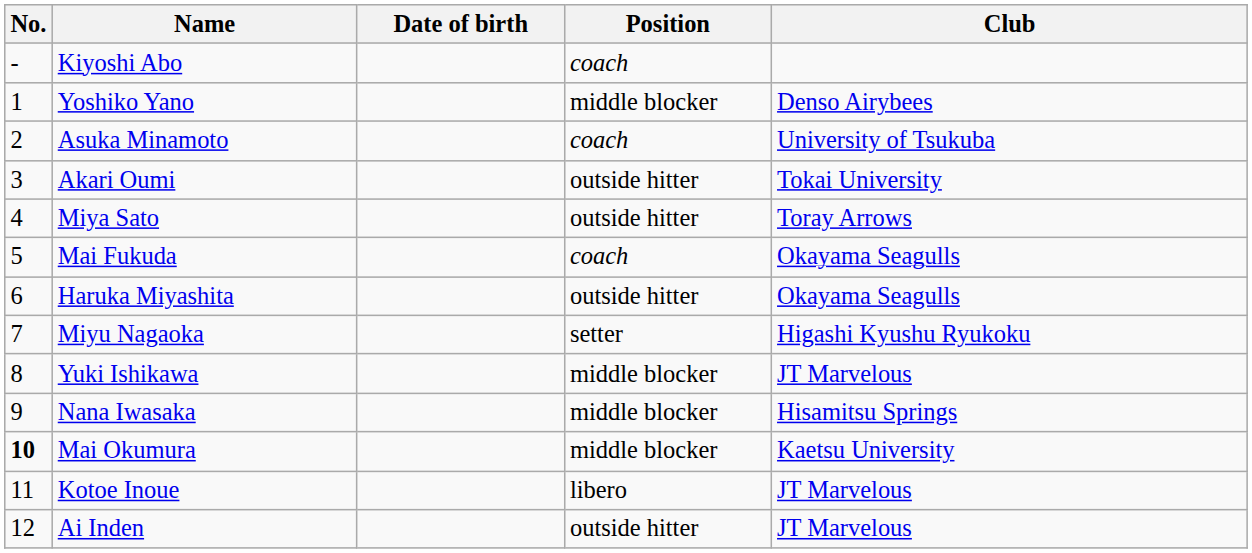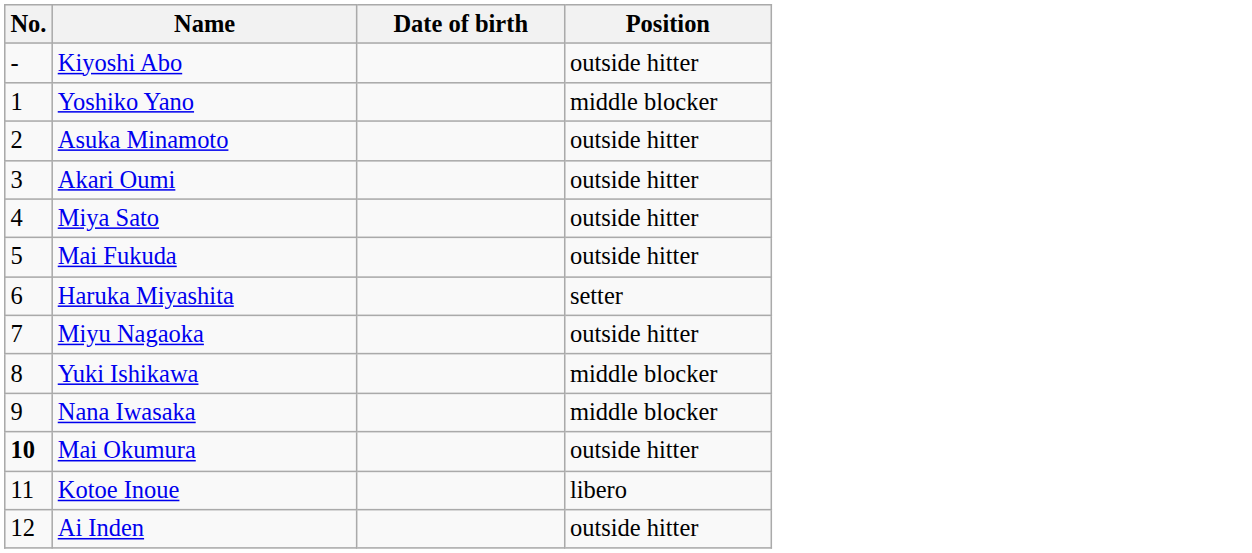- column: Club | Denso Airybees | University of Tsukuba | Tokai University | Toray Arrows | Okayama Seagulls | Okayama Seagulls | Higashi Kyushu Ryukoku | JT Marvelous | Hisamitsu Springs | Kaetsu University | JT Marvelous | JT Marvelous
Kiyoshi Abo | Position: coach -> outside hitter
Asuka Minamoto | Position: coach -> outside hitter
Mai Fukuda | Position: coach -> outside hitter
Haruka Miyashita | Position: outside hitter -> setter
Miyu Nagaoka | Position: setter -> outside hitter
Mai Okumura | Position: middle blocker -> outside hitter
